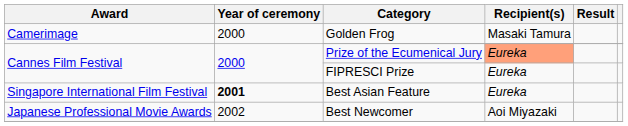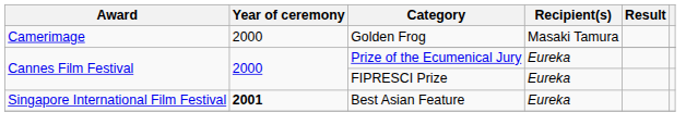Prize of the Ecumenical Jury | Recipient(s): lightsalmon background -> no background
- row: Japanese Professional Movie Awards | 2002 | Best Newcomer | Aoi Miyazaki
